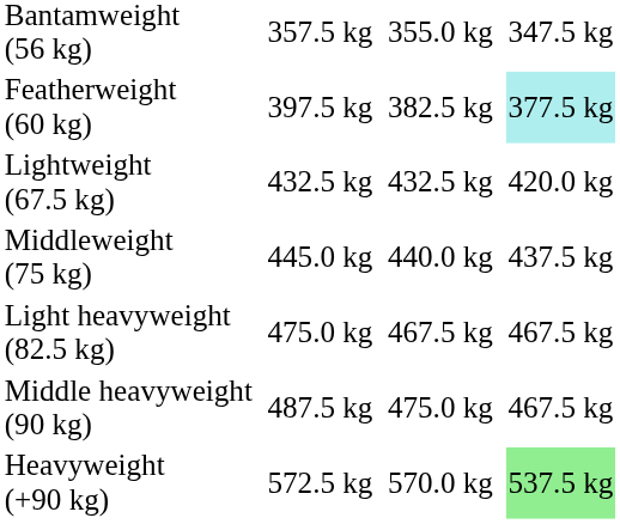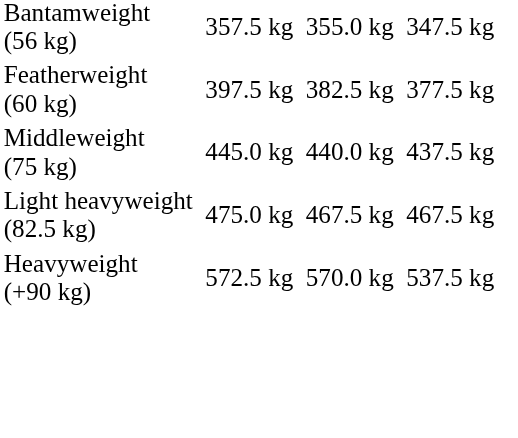Featherweight (60 kg) | column 7: paleturquoise background -> no background
- row: Lightweight (67.5 kg) | 432.5 kg | 432.5 kg | 420.0 kg
- row: Middle heavyweight (90 kg) | 487.5 kg | 475.0 kg | 467.5 kg
Heavyweight (+90 kg) | column 7: lightgreen background -> no background
